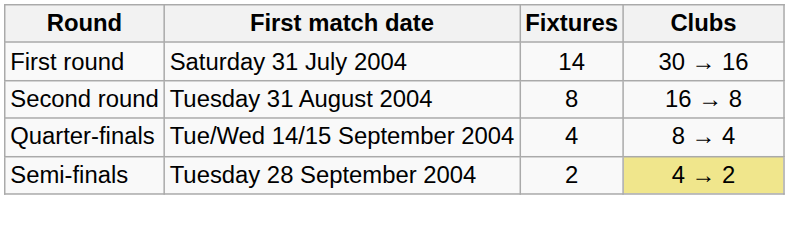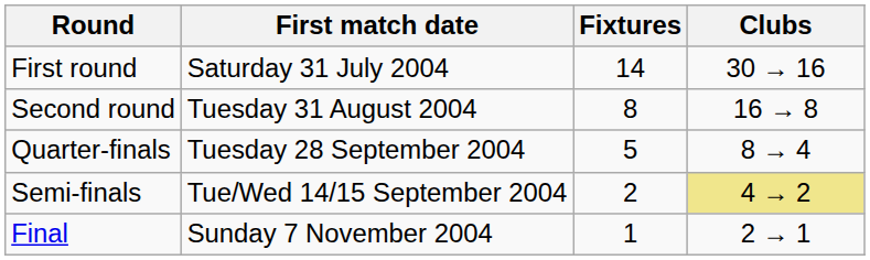Quarter-finals | First match date: Tue/Wed 14/15 September 2004 -> Tuesday 28 September 2004
Quarter-finals | Fixtures: 4 -> 5
Semi-finals | First match date: Tuesday 28 September 2004 -> Tue/Wed 14/15 September 2004
+ row: Final | Sunday 7 November 2004 | 1 | 2 → 1
